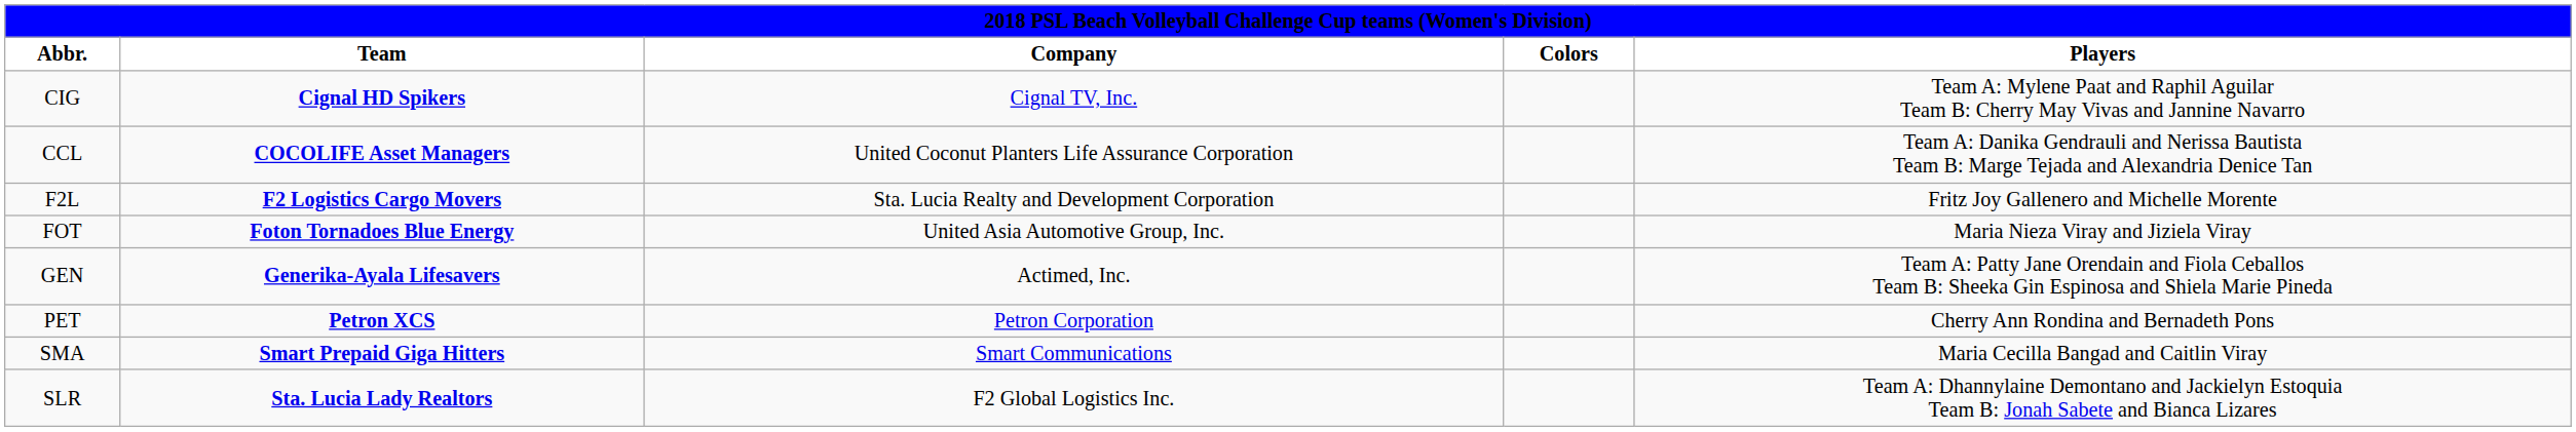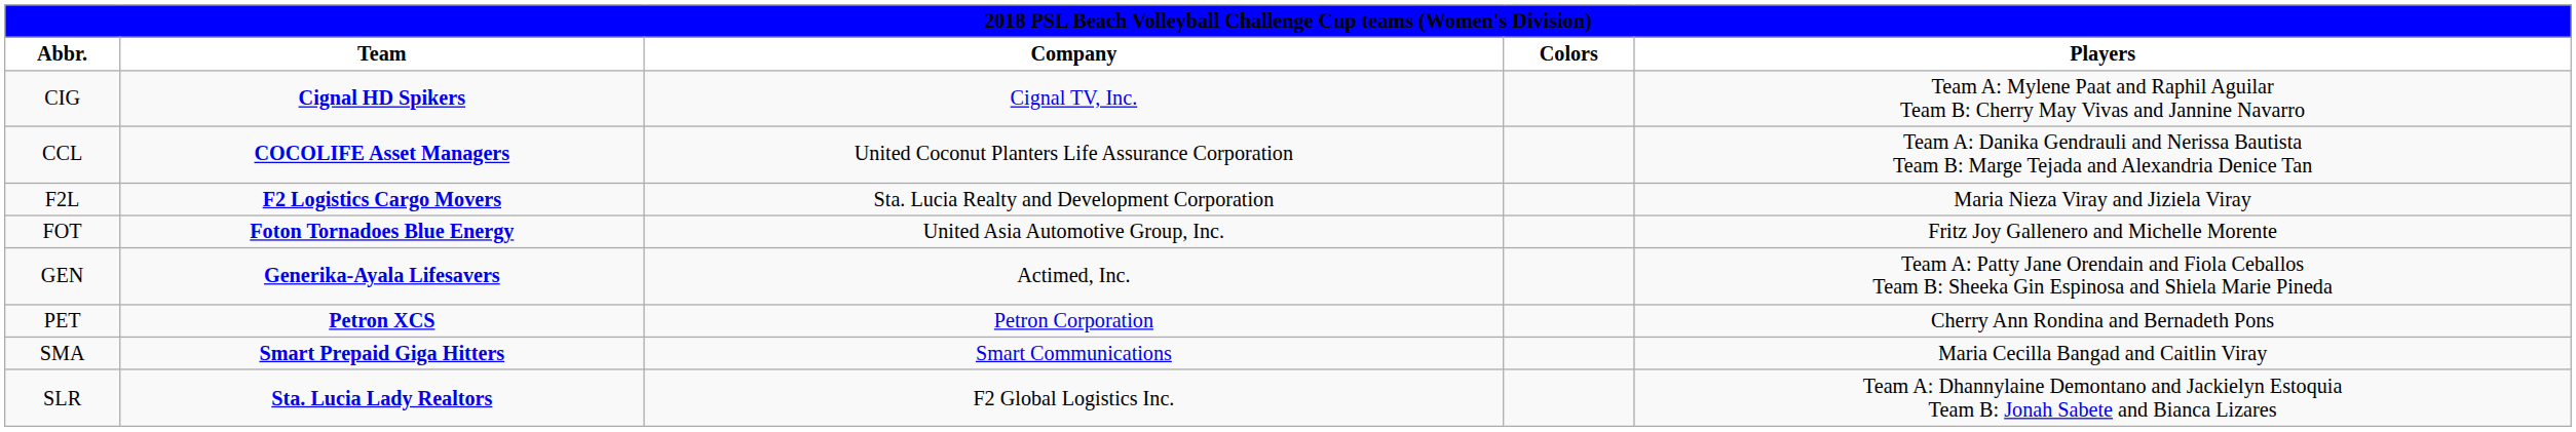F2L | Players: Fritz Joy Gallenero and Michelle Morente -> Maria Nieza Viray and Jiziela Viray
FOT | Players: Maria Nieza Viray and Jiziela Viray -> Fritz Joy Gallenero and Michelle Morente
